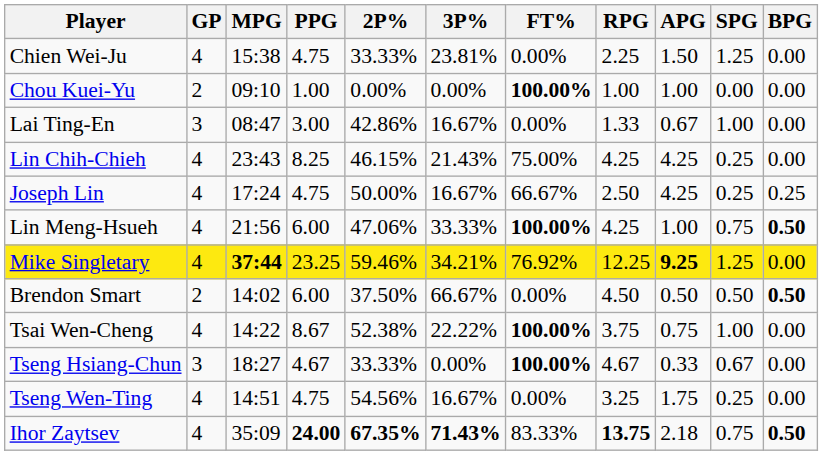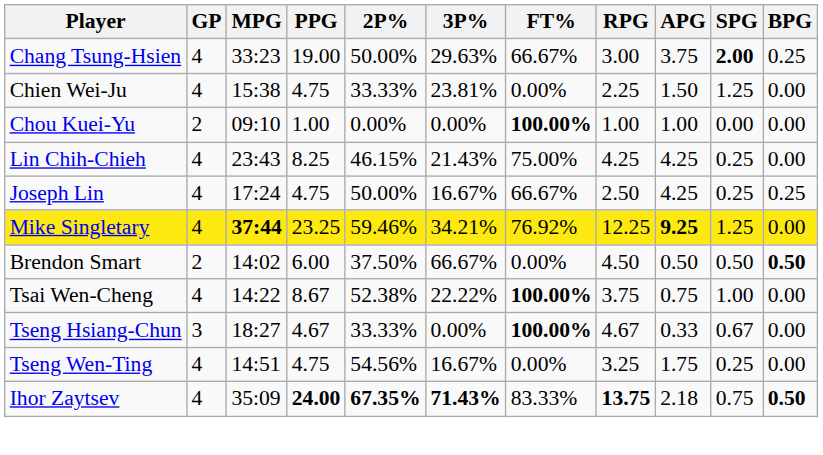+ row: Chang Tsung-Hsien | 4 | 33:23 | 19.00 | 50.00% | 29.63% | 66.67% | 3.00 | 3.75 | 2.00 | 0.25
- row: Lai Ting-En | 3 | 08:47 | 3.00 | 42.86% | 16.67% | 0.00% | 1.33 | 0.67 | 1.00 | 0.00
- row: Lin Meng-Hsueh | 4 | 21:56 | 6.00 | 47.06% | 33.33% | 100.00% | 4.25 | 1.00 | 0.75 | 0.50
